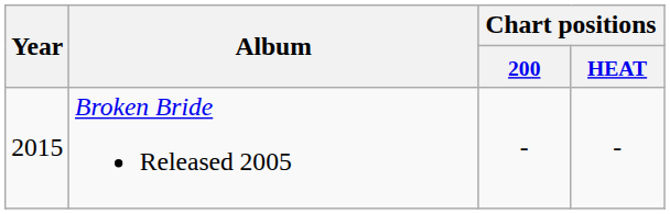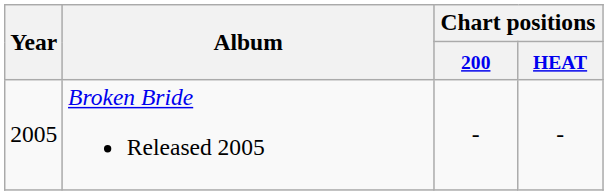Broken Bride Released 2005 | Year: 2015 -> 2005
